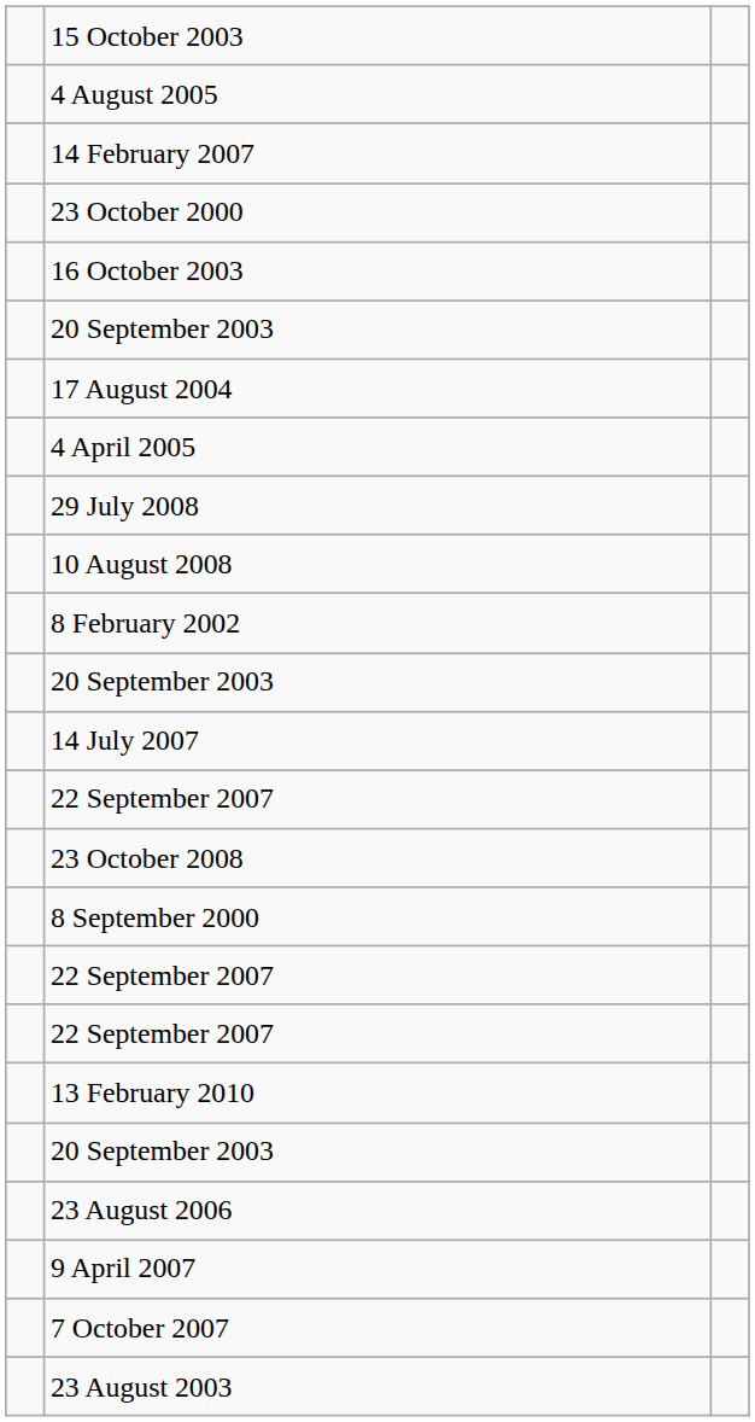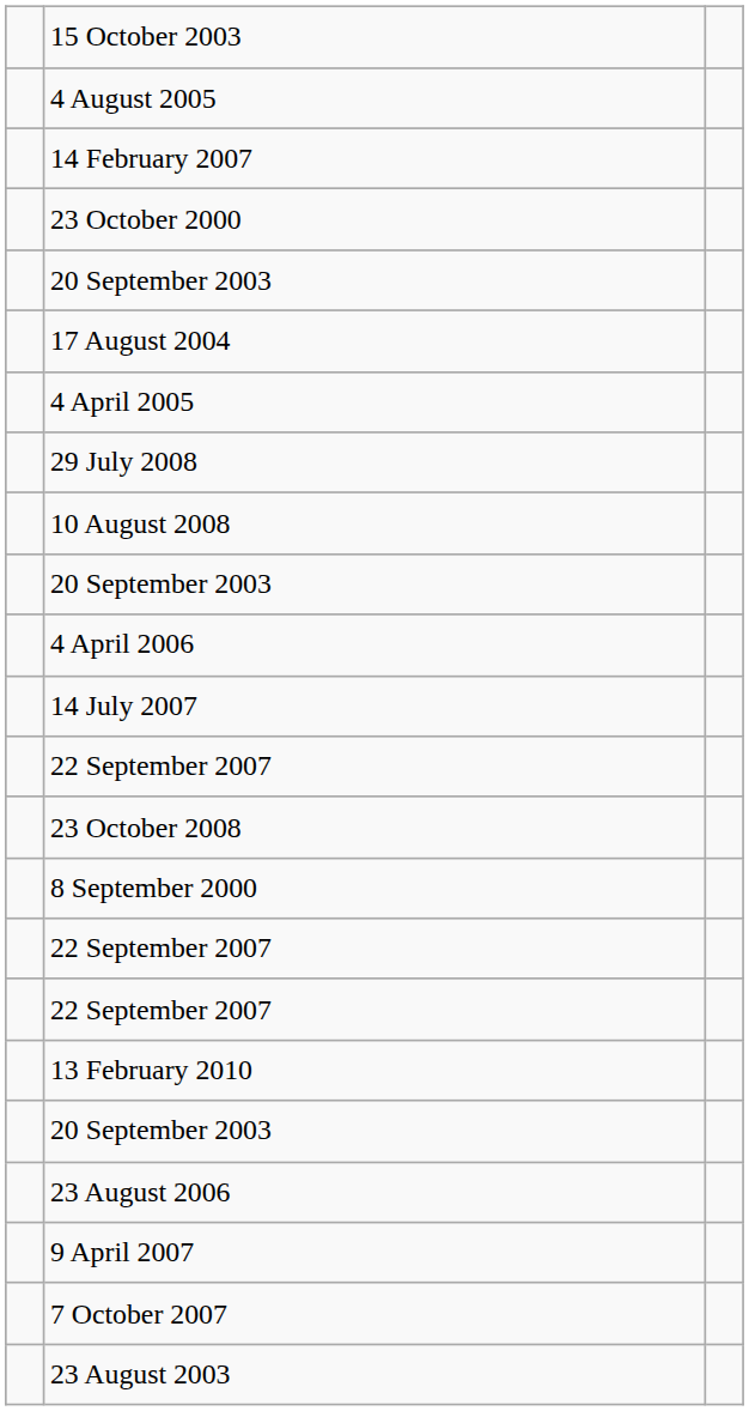- row: 16 October 2003
- row: 8 February 2002
+ row: 4 April 2006
